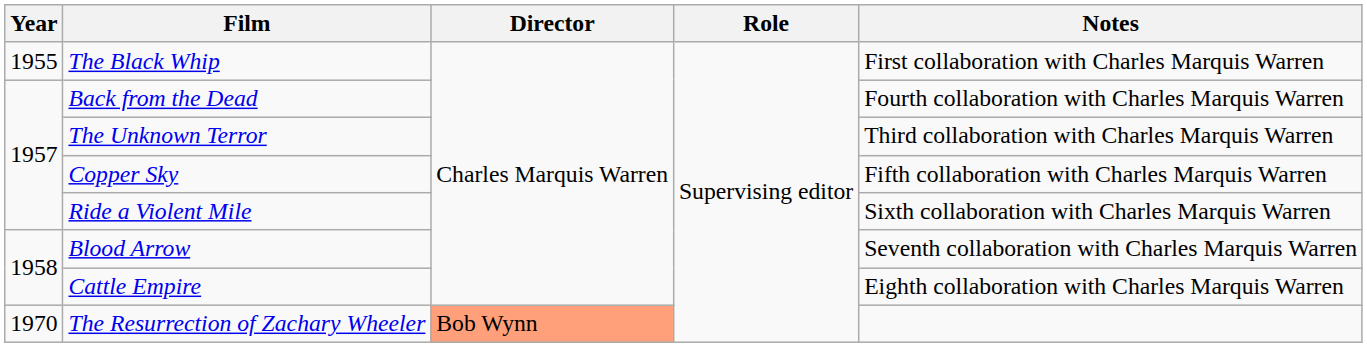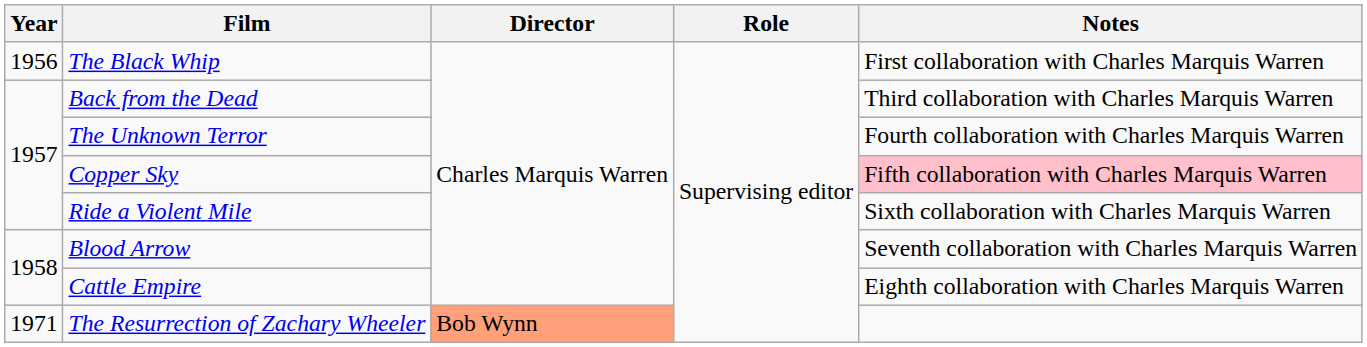The Black Whip | Year: 1955 -> 1956
Back from the Dead | Notes: Fourth collaboration with Charles Marquis Warren -> Third collaboration with Charles Marquis Warren
The Unknown Terror | Notes: Third collaboration with Charles Marquis Warren -> Fourth collaboration with Charles Marquis Warren
Copper Sky | Notes: no background -> pink background
The Resurrection of Zachary Wheeler | Year: 1970 -> 1971
